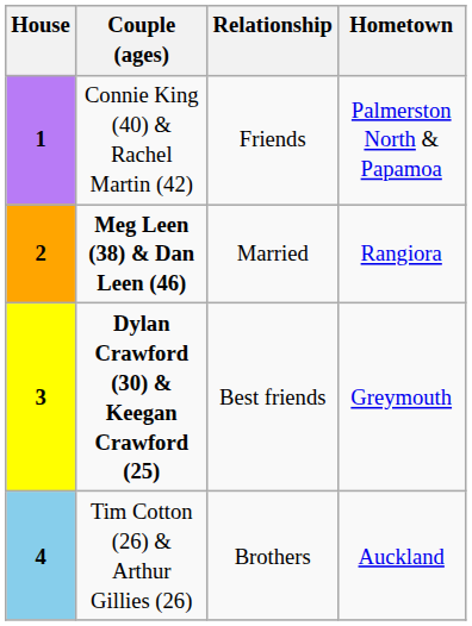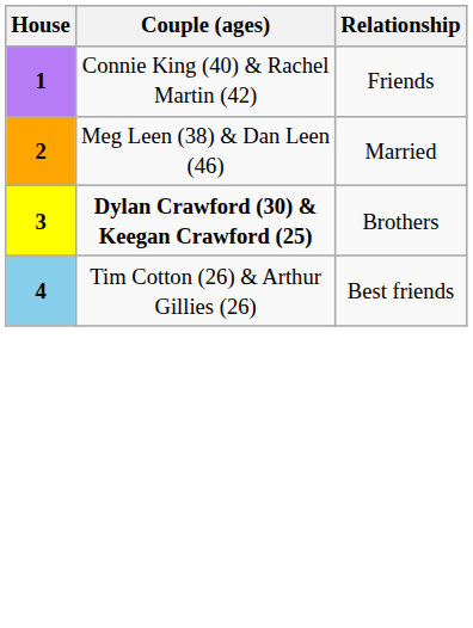- column: Hometown | Palmerston North & Papamoa | Rangiora | Greymouth | Auckland
2 | Couple (ages): bold -> normal
3 | Relationship: Best friends -> Brothers
4 | Relationship: Brothers -> Best friends
